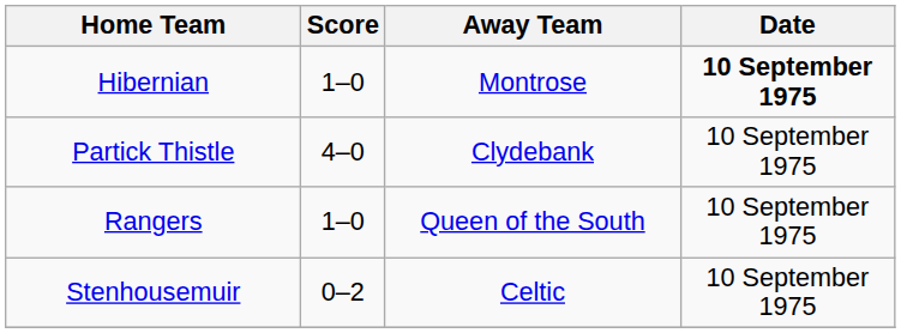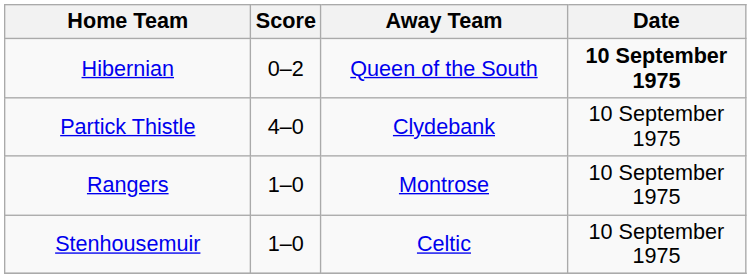Hibernian | Score: 1–0 -> 0–2
Hibernian | Away Team: Montrose -> Queen of the South
Rangers | Away Team: Queen of the South -> Montrose
Stenhousemuir | Score: 0–2 -> 1–0
